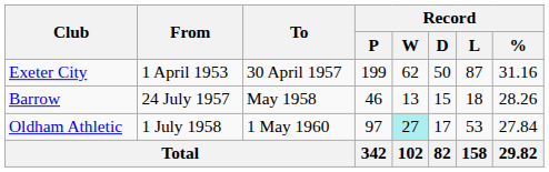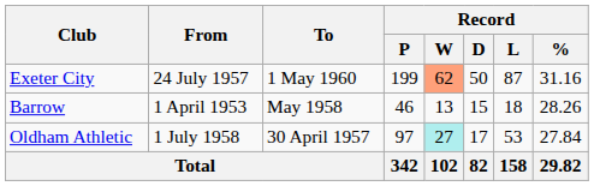Exeter City | From: 1 April 1953 -> 24 July 1957
Exeter City | To: 30 April 1957 -> 1 May 1960
Exeter City | Record / W: no background -> lightsalmon background
Barrow | From: 24 July 1957 -> 1 April 1953
Oldham Athletic | To: 1 May 1960 -> 30 April 1957
